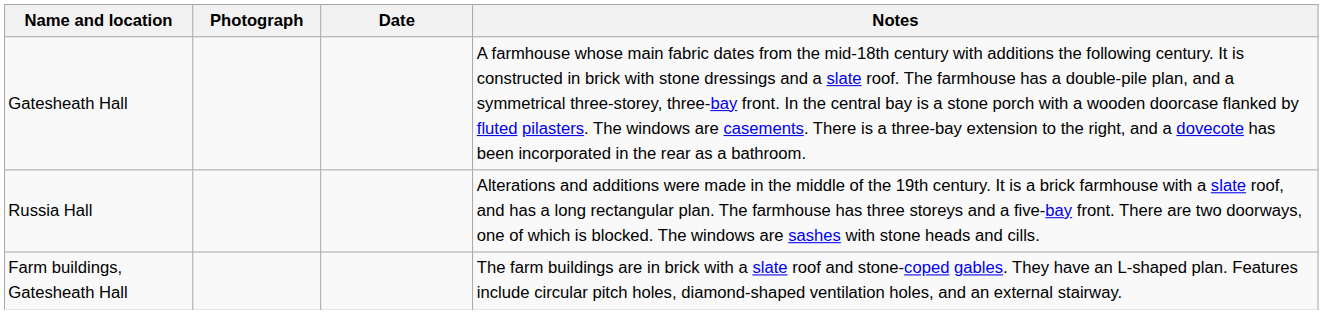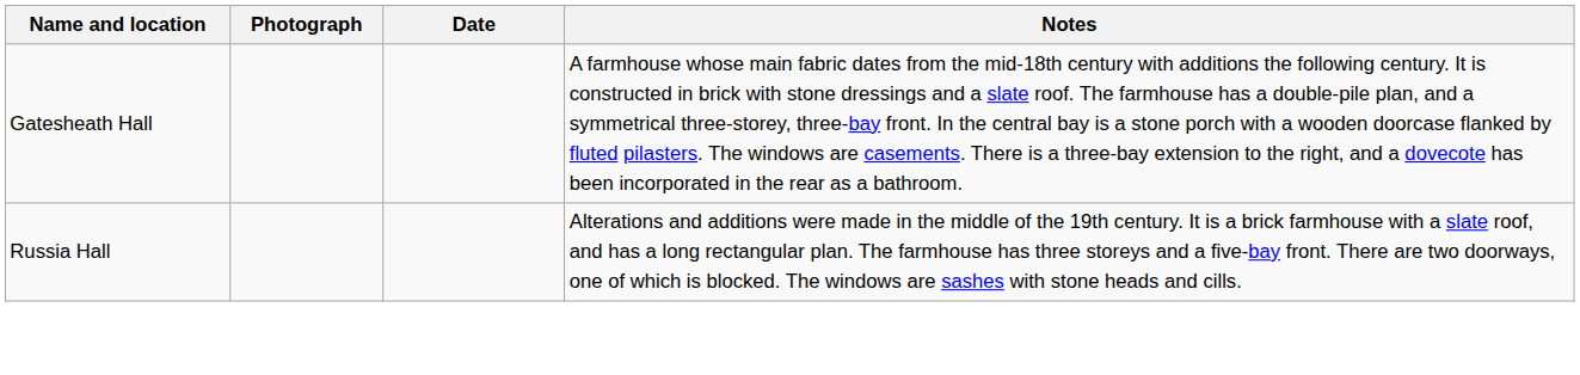- row: Farm buildings, Gatesheath Hall | The farm buildings are in brick with a slate roof and stone-coped gables. They have an L-shaped plan. Features include circular pitch holes, diamond-shaped ventilation holes, and an external stairway.
